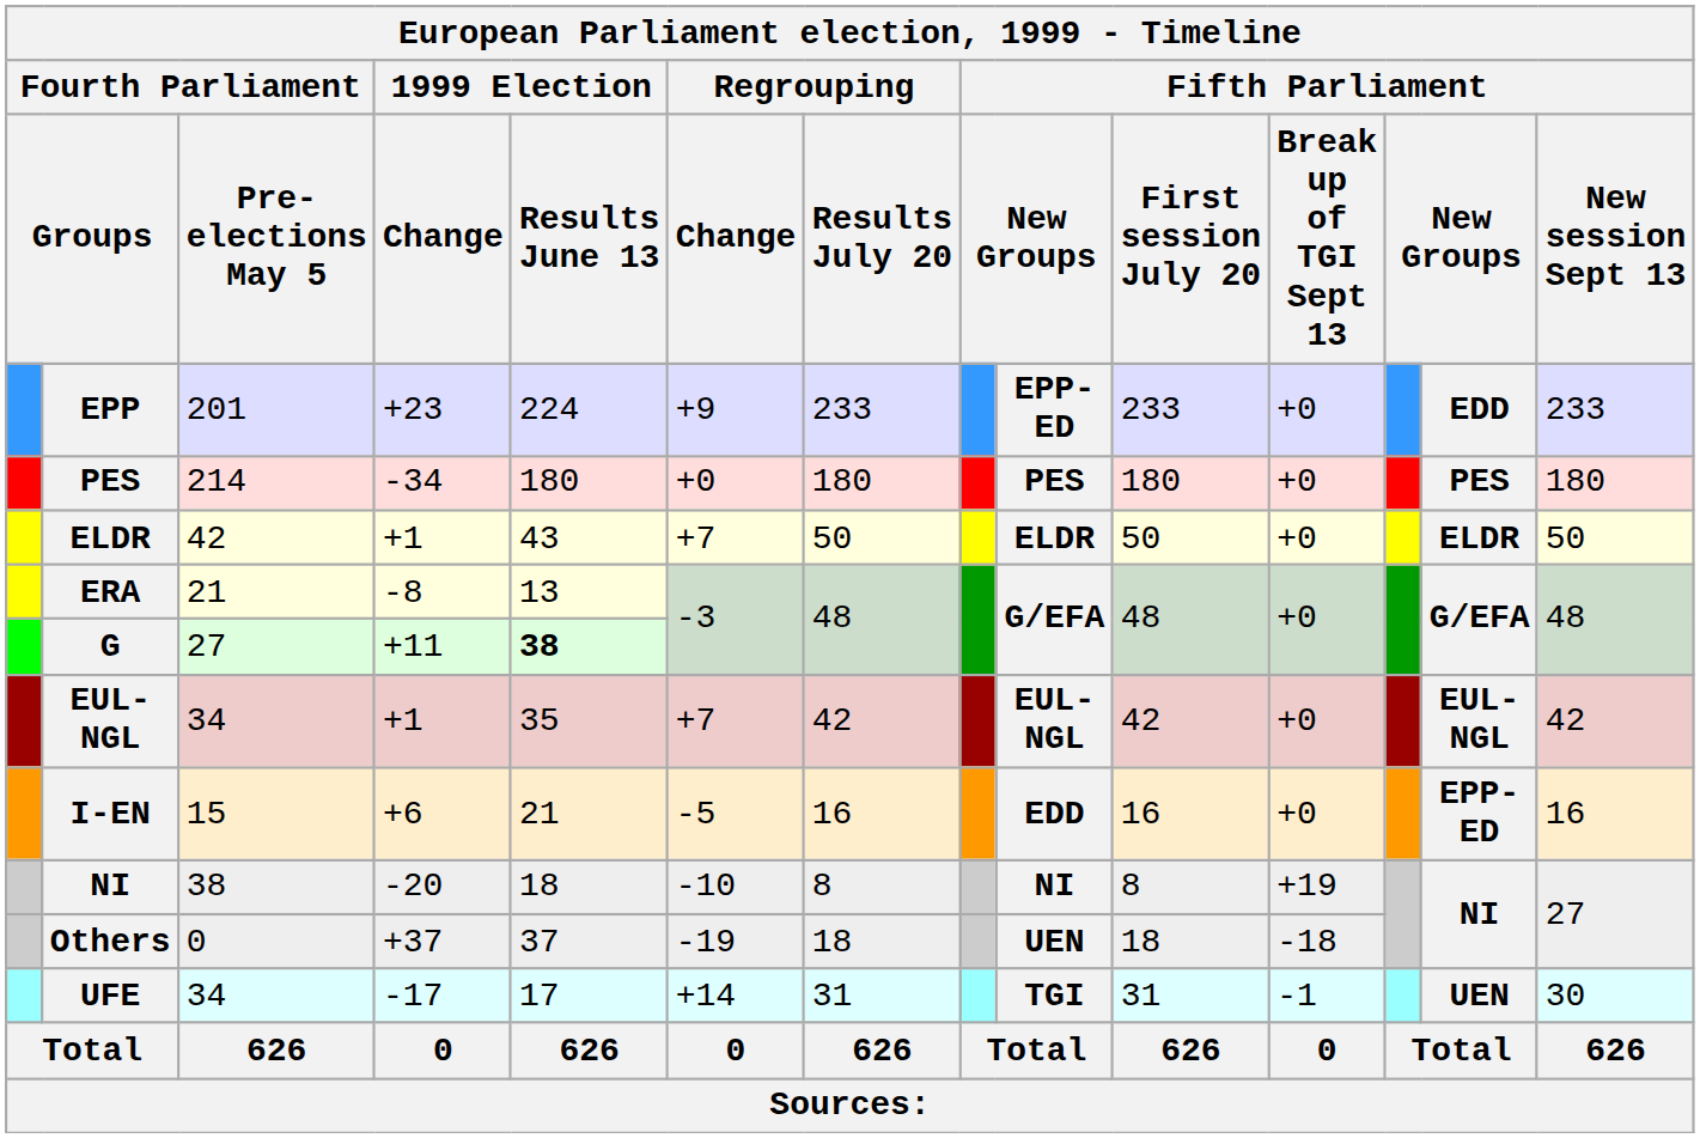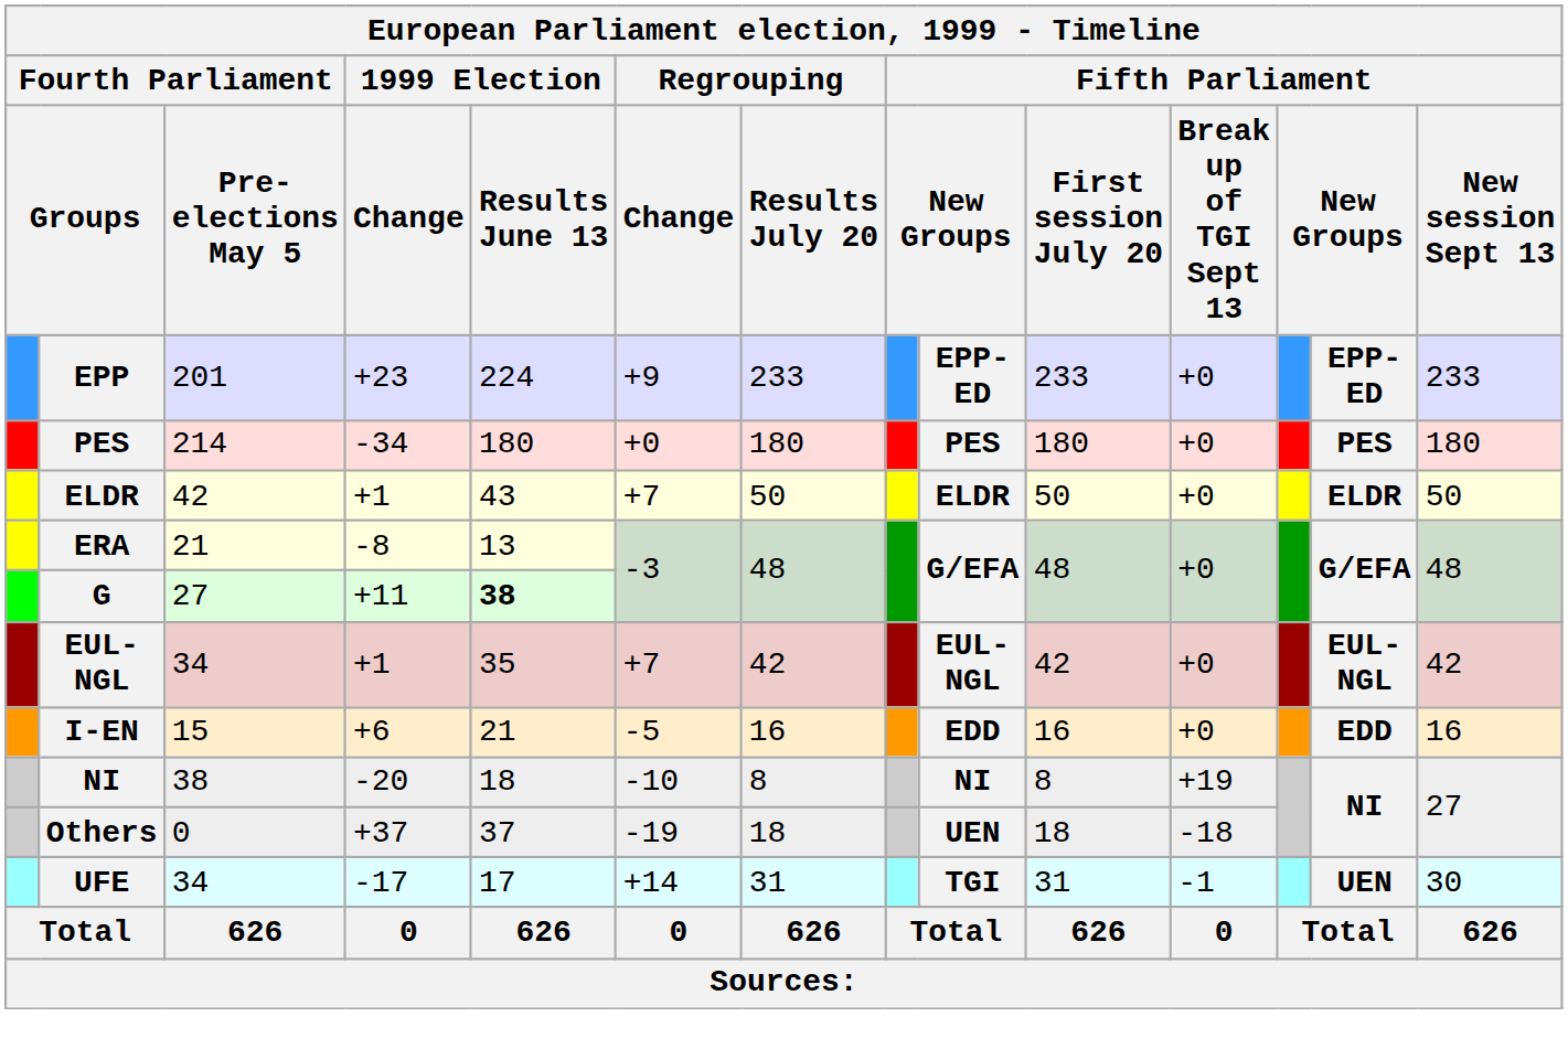EPP | column 13: EDD -> EPP-ED
I-EN | column 13: EPP-ED -> EDD
